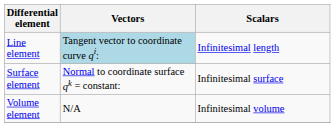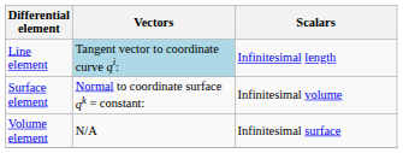Surface element | Scalars: Infinitesimal surface -> Infinitesimal volume
Volume element | Scalars: Infinitesimal volume -> Infinitesimal surface
